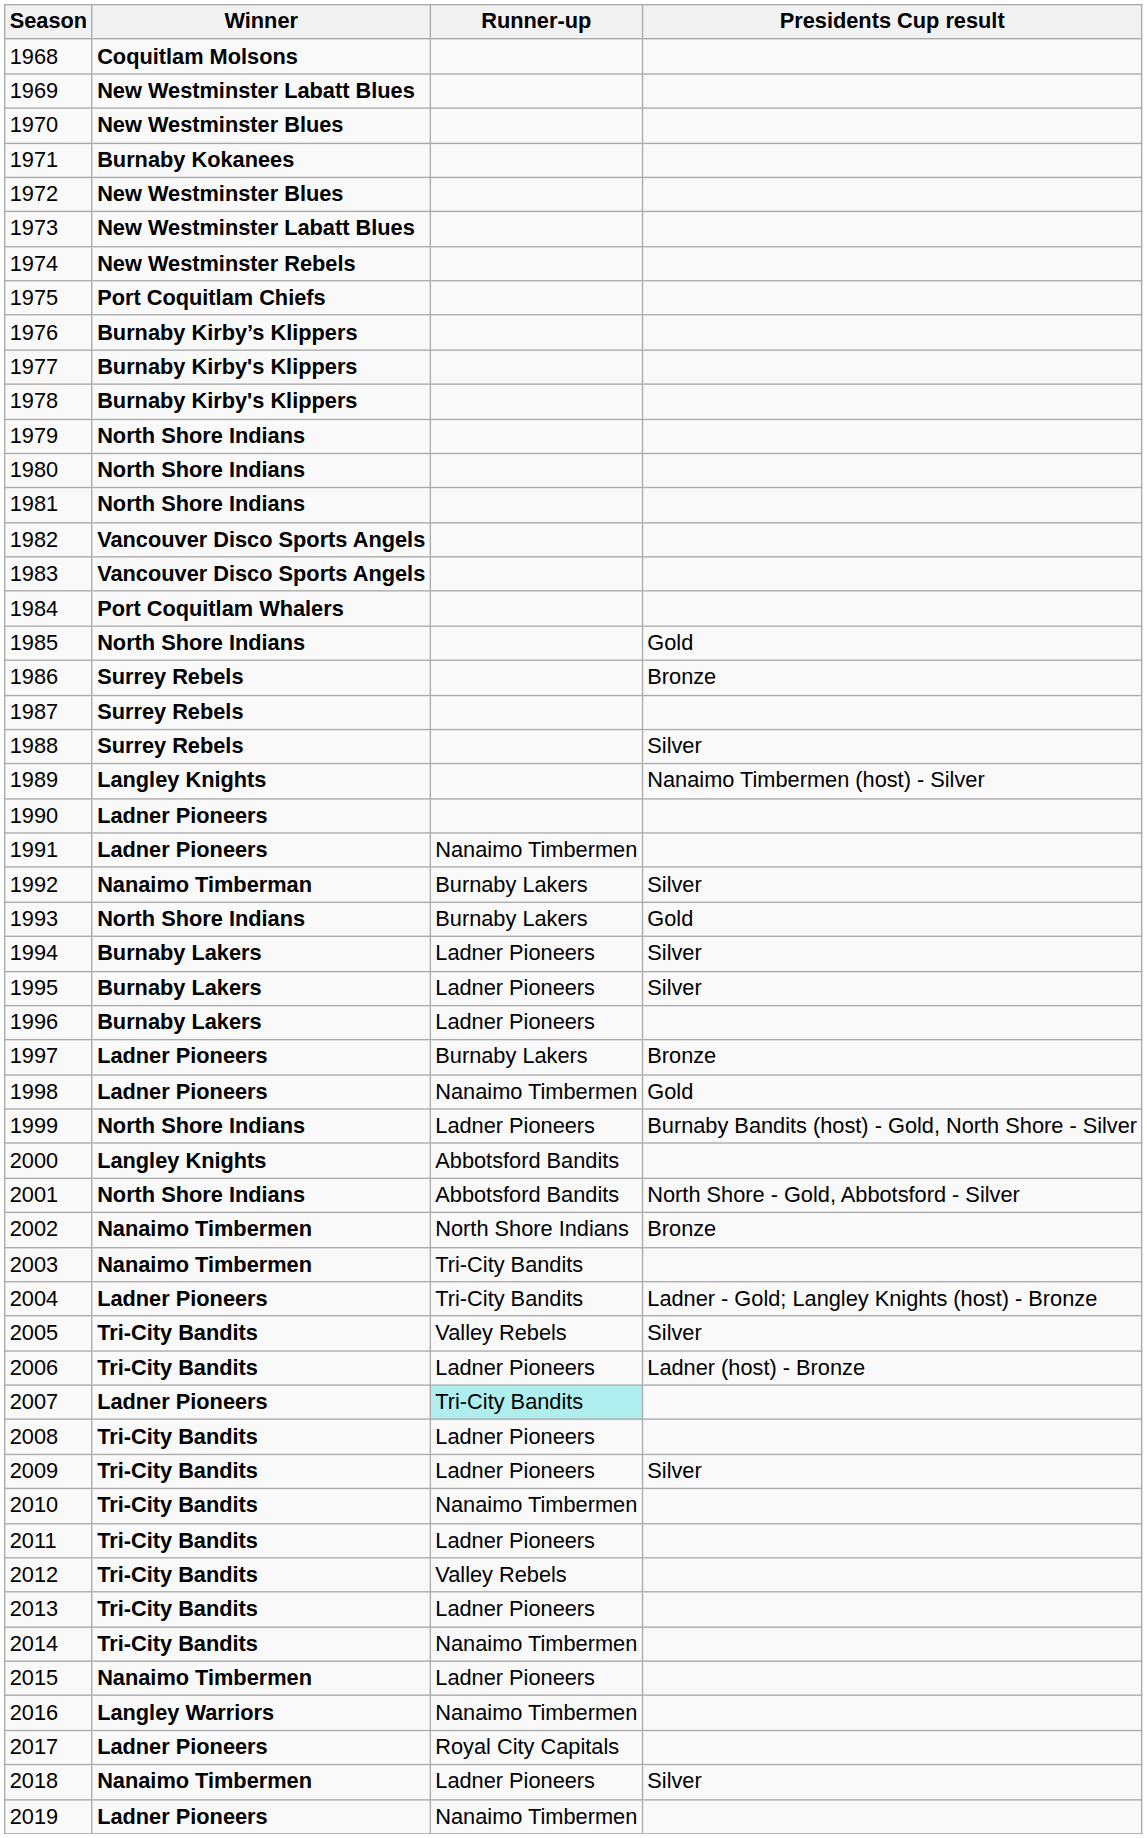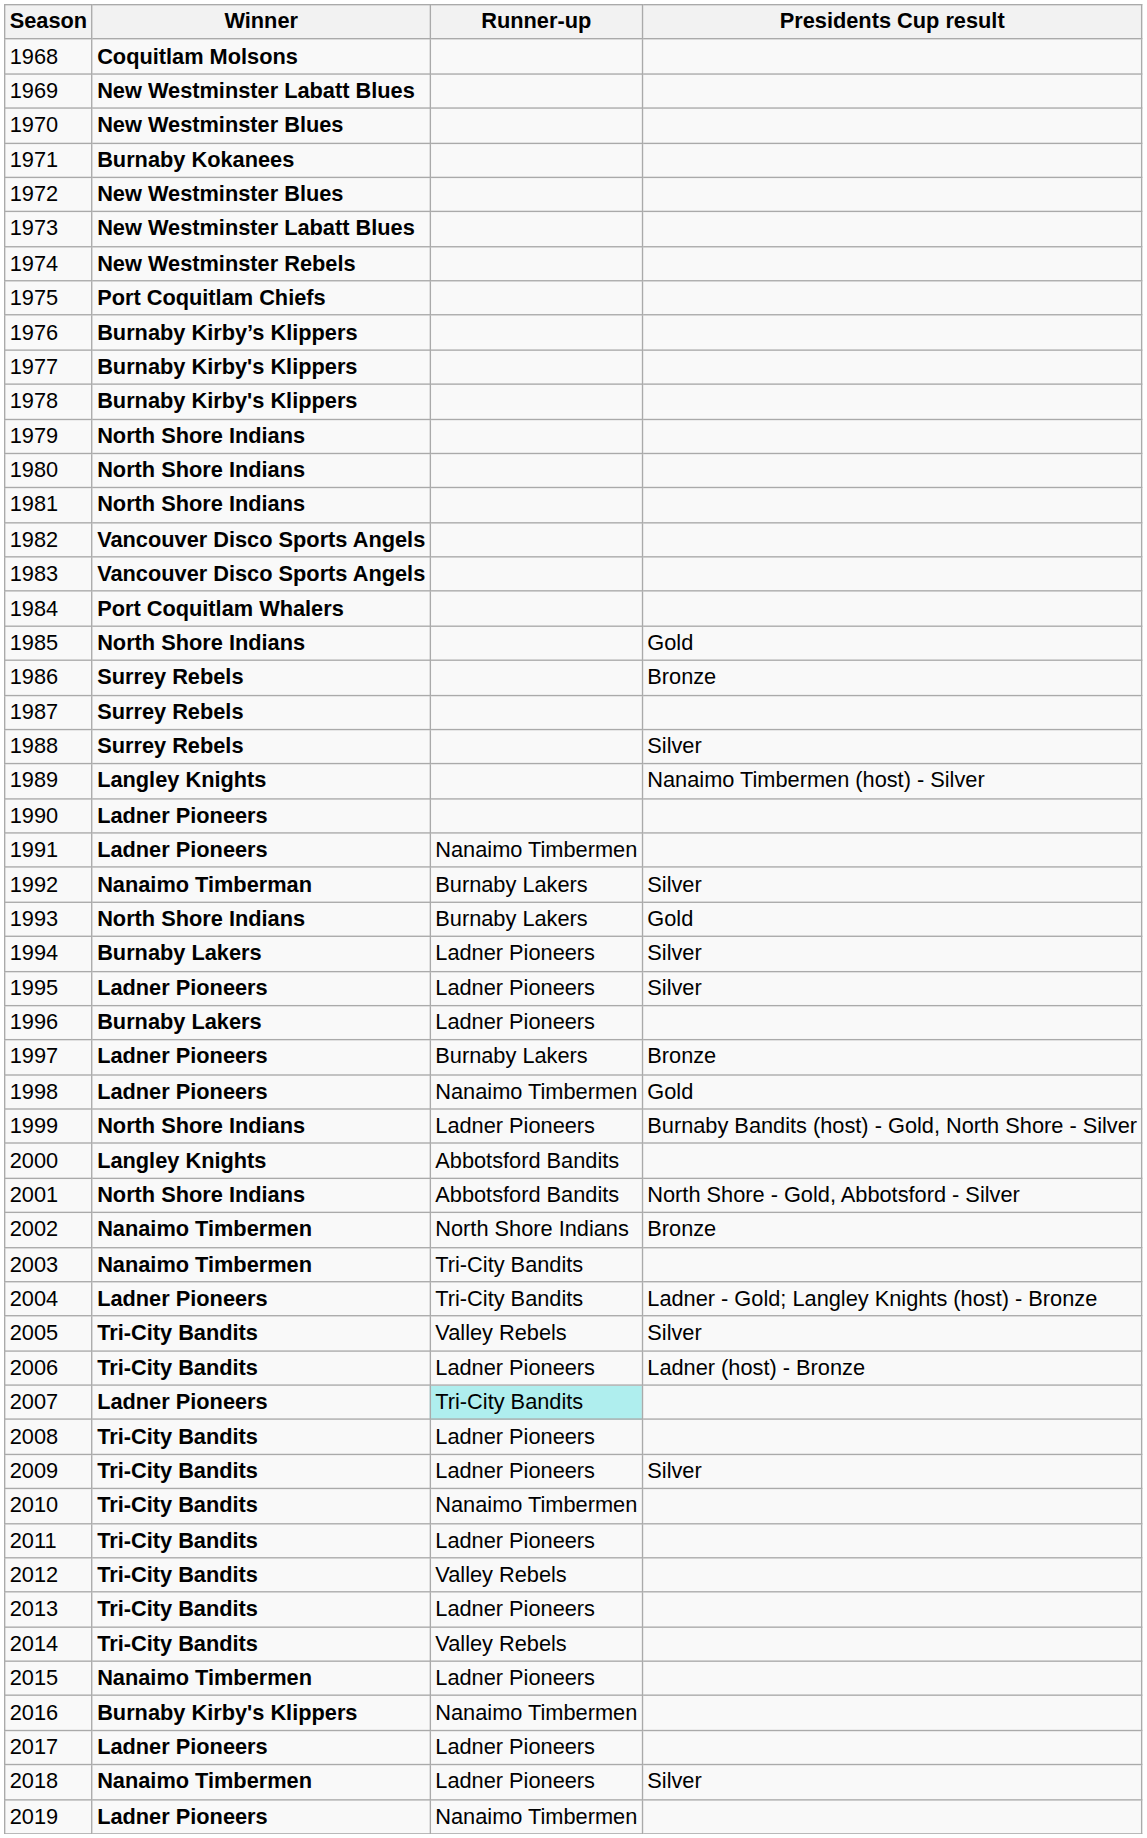1995 | Winner: Burnaby Lakers -> Ladner Pioneers
2014 | Runner-up: Nanaimo Timbermen -> Valley Rebels
2016 | Winner: Langley Warriors -> Burnaby Kirby's Klippers
2017 | Runner-up: Royal City Capitals -> Ladner Pioneers
